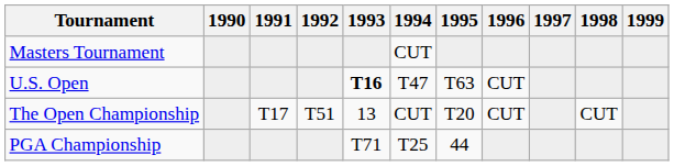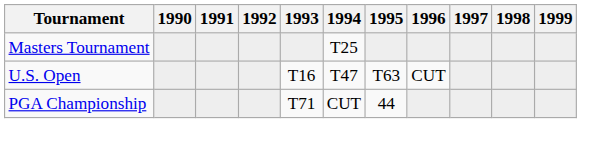Masters Tournament | 1994: CUT -> T25
U.S. Open | 1993: bold -> normal
- row: The Open Championship | T17 | T51 | 13 | CUT | T20 | CUT | CUT
PGA Championship | 1994: T25 -> CUT
